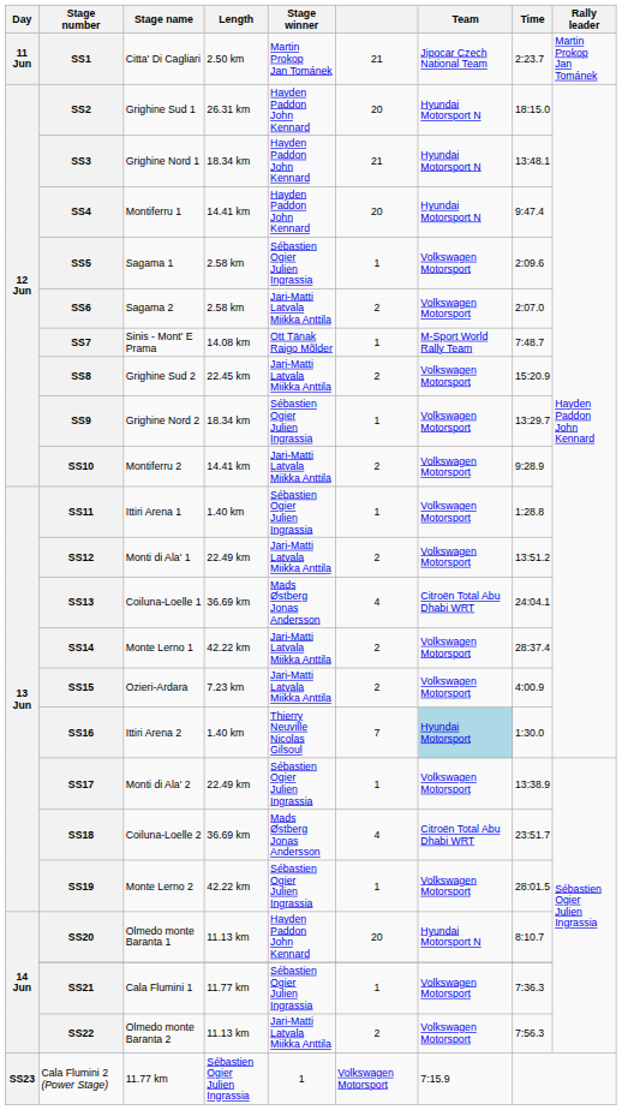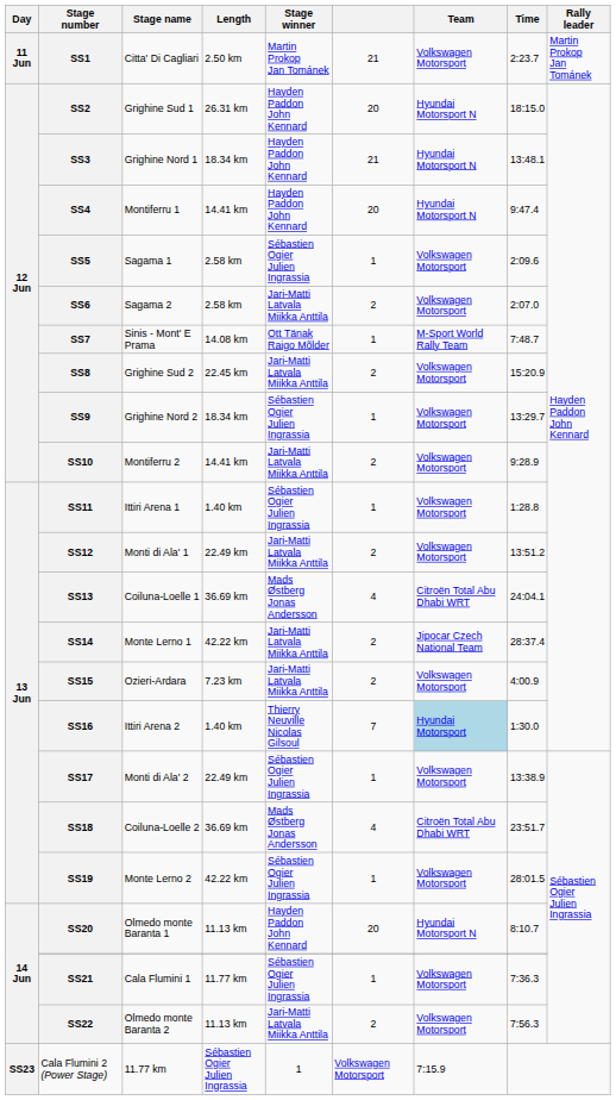SS1 | Team: Jipocar Czech National Team -> Volkswagen Motorsport
SS14 | Team: Volkswagen Motorsport -> Jipocar Czech National Team
